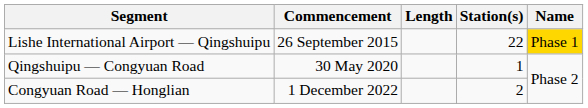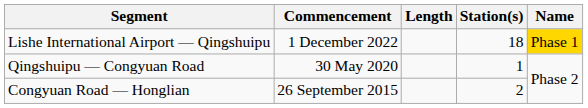Lishe International Airport — Qingshuipu | Commencement: 26 September 2015 -> 1 December 2022
Lishe International Airport — Qingshuipu | Station(s): 22 -> 18
Congyuan Road — Honglian | Commencement: 1 December 2022 -> 26 September 2015
